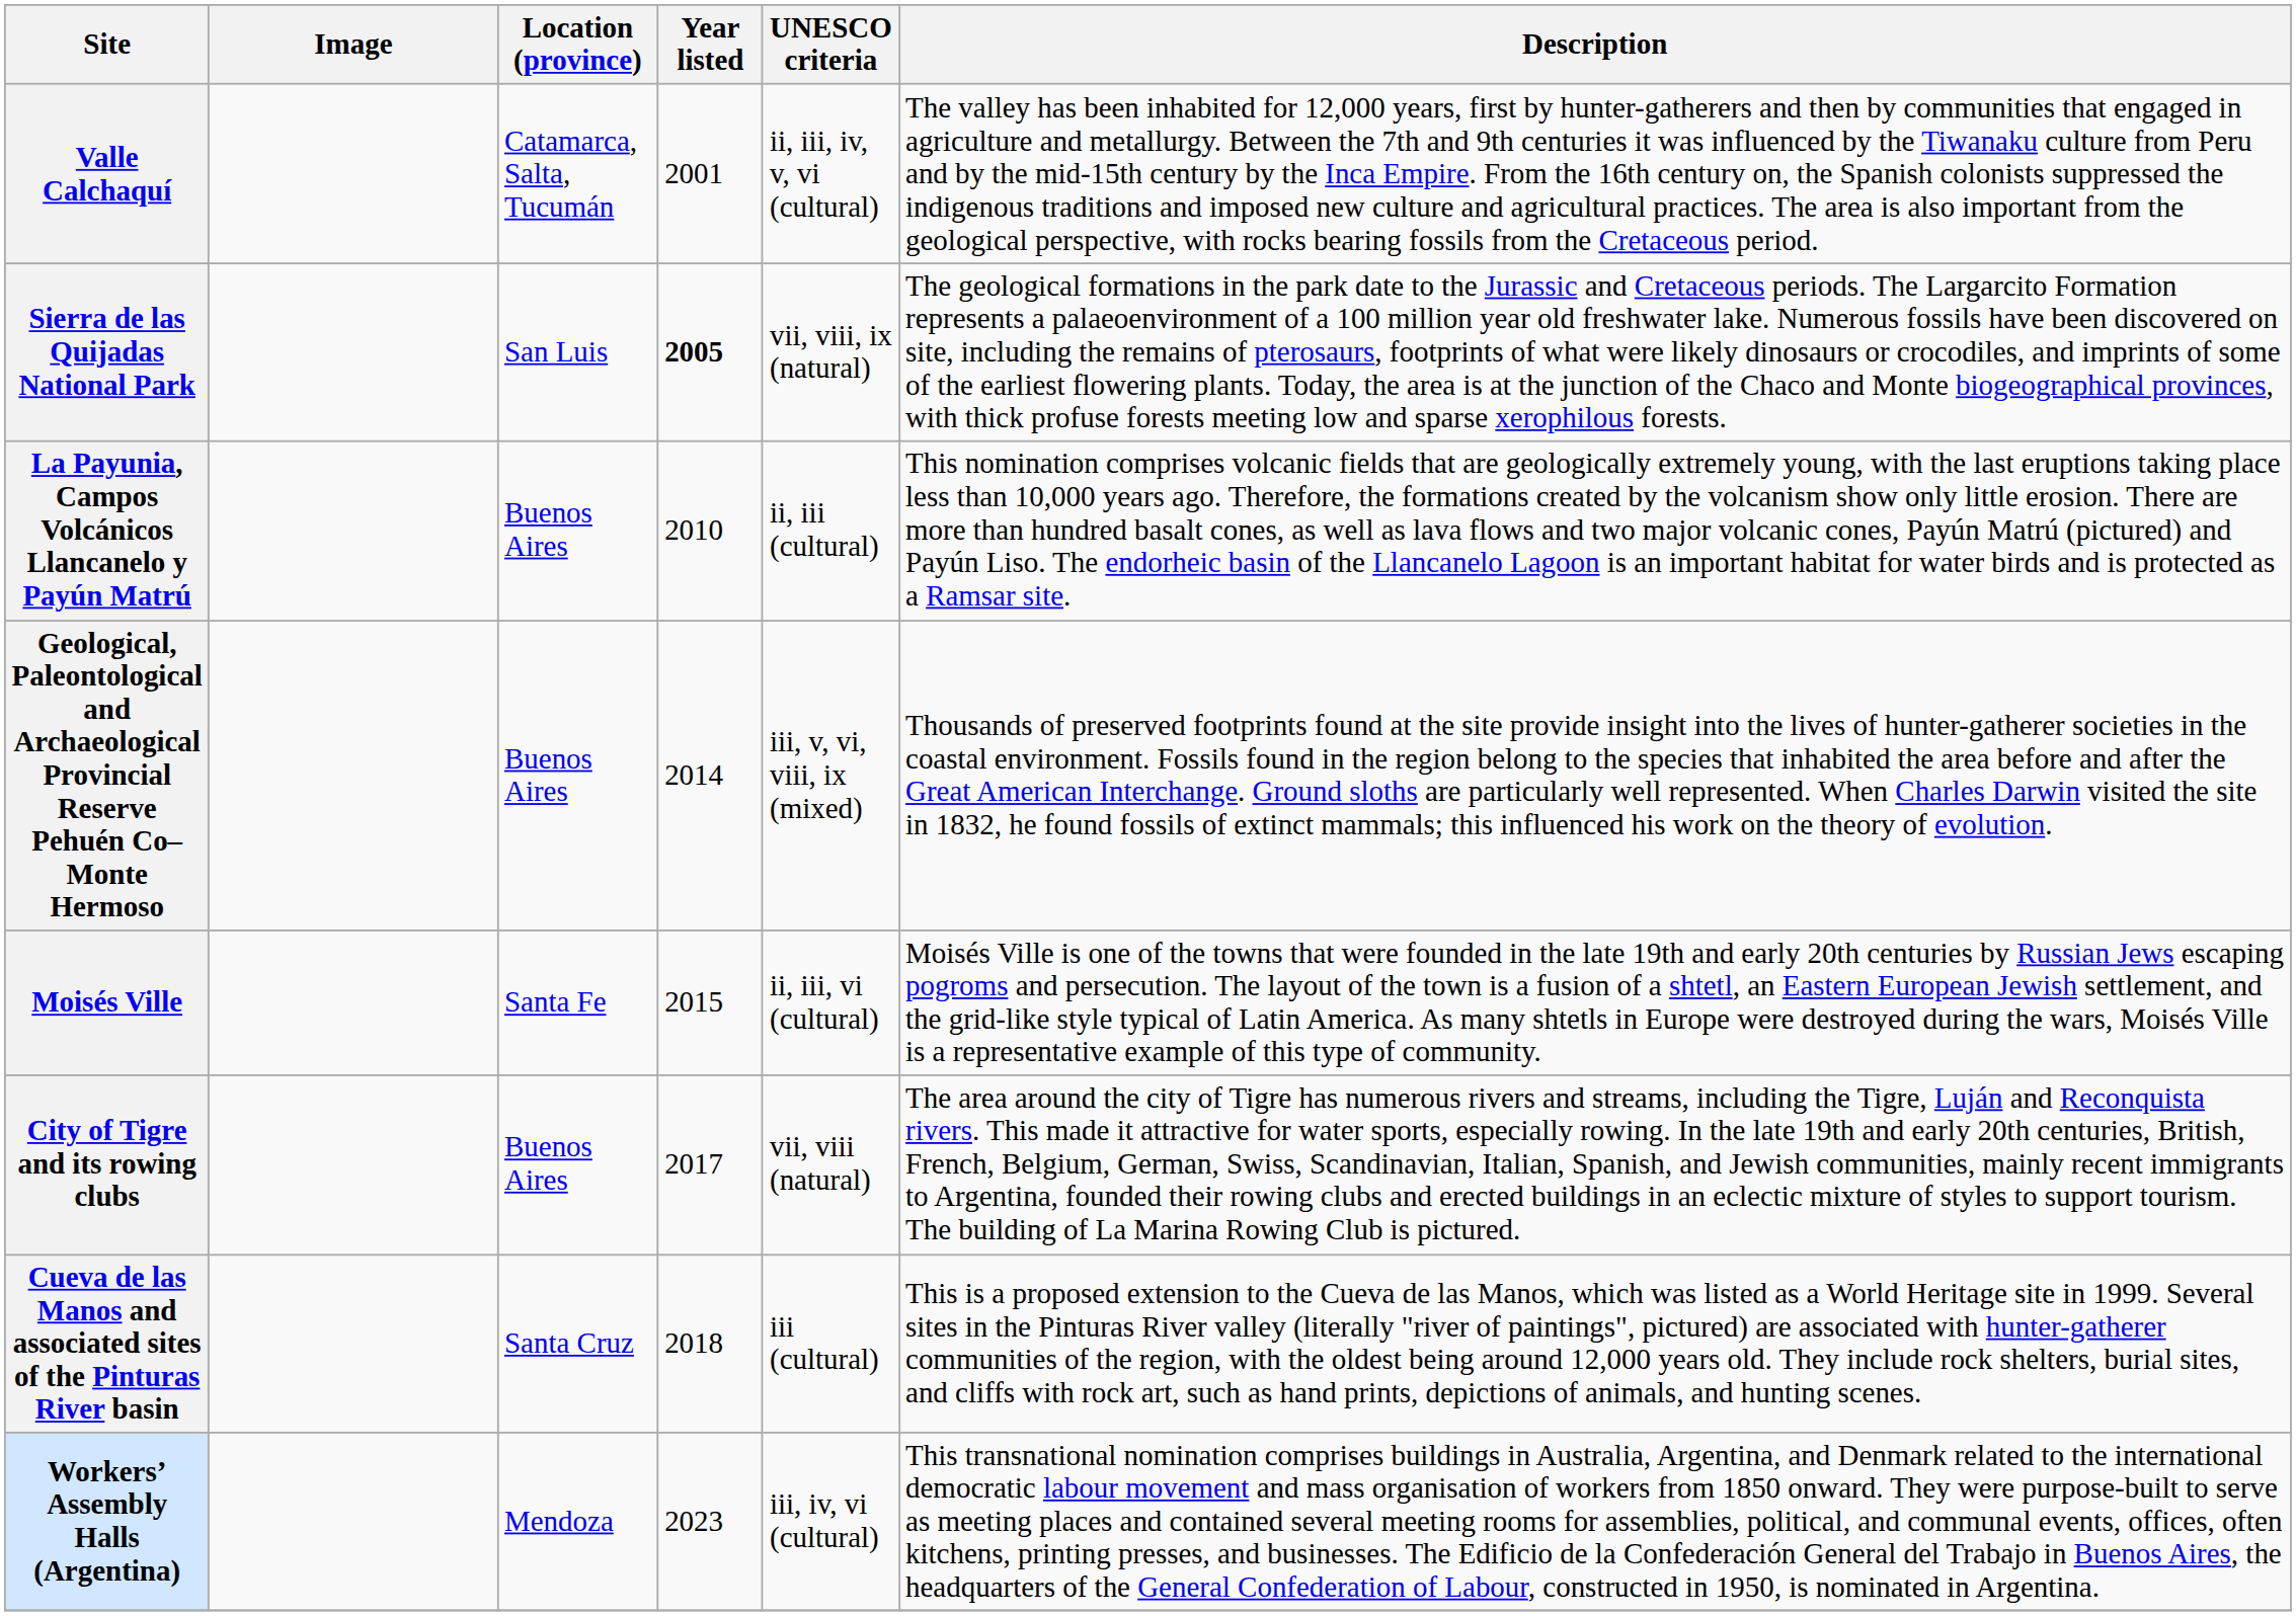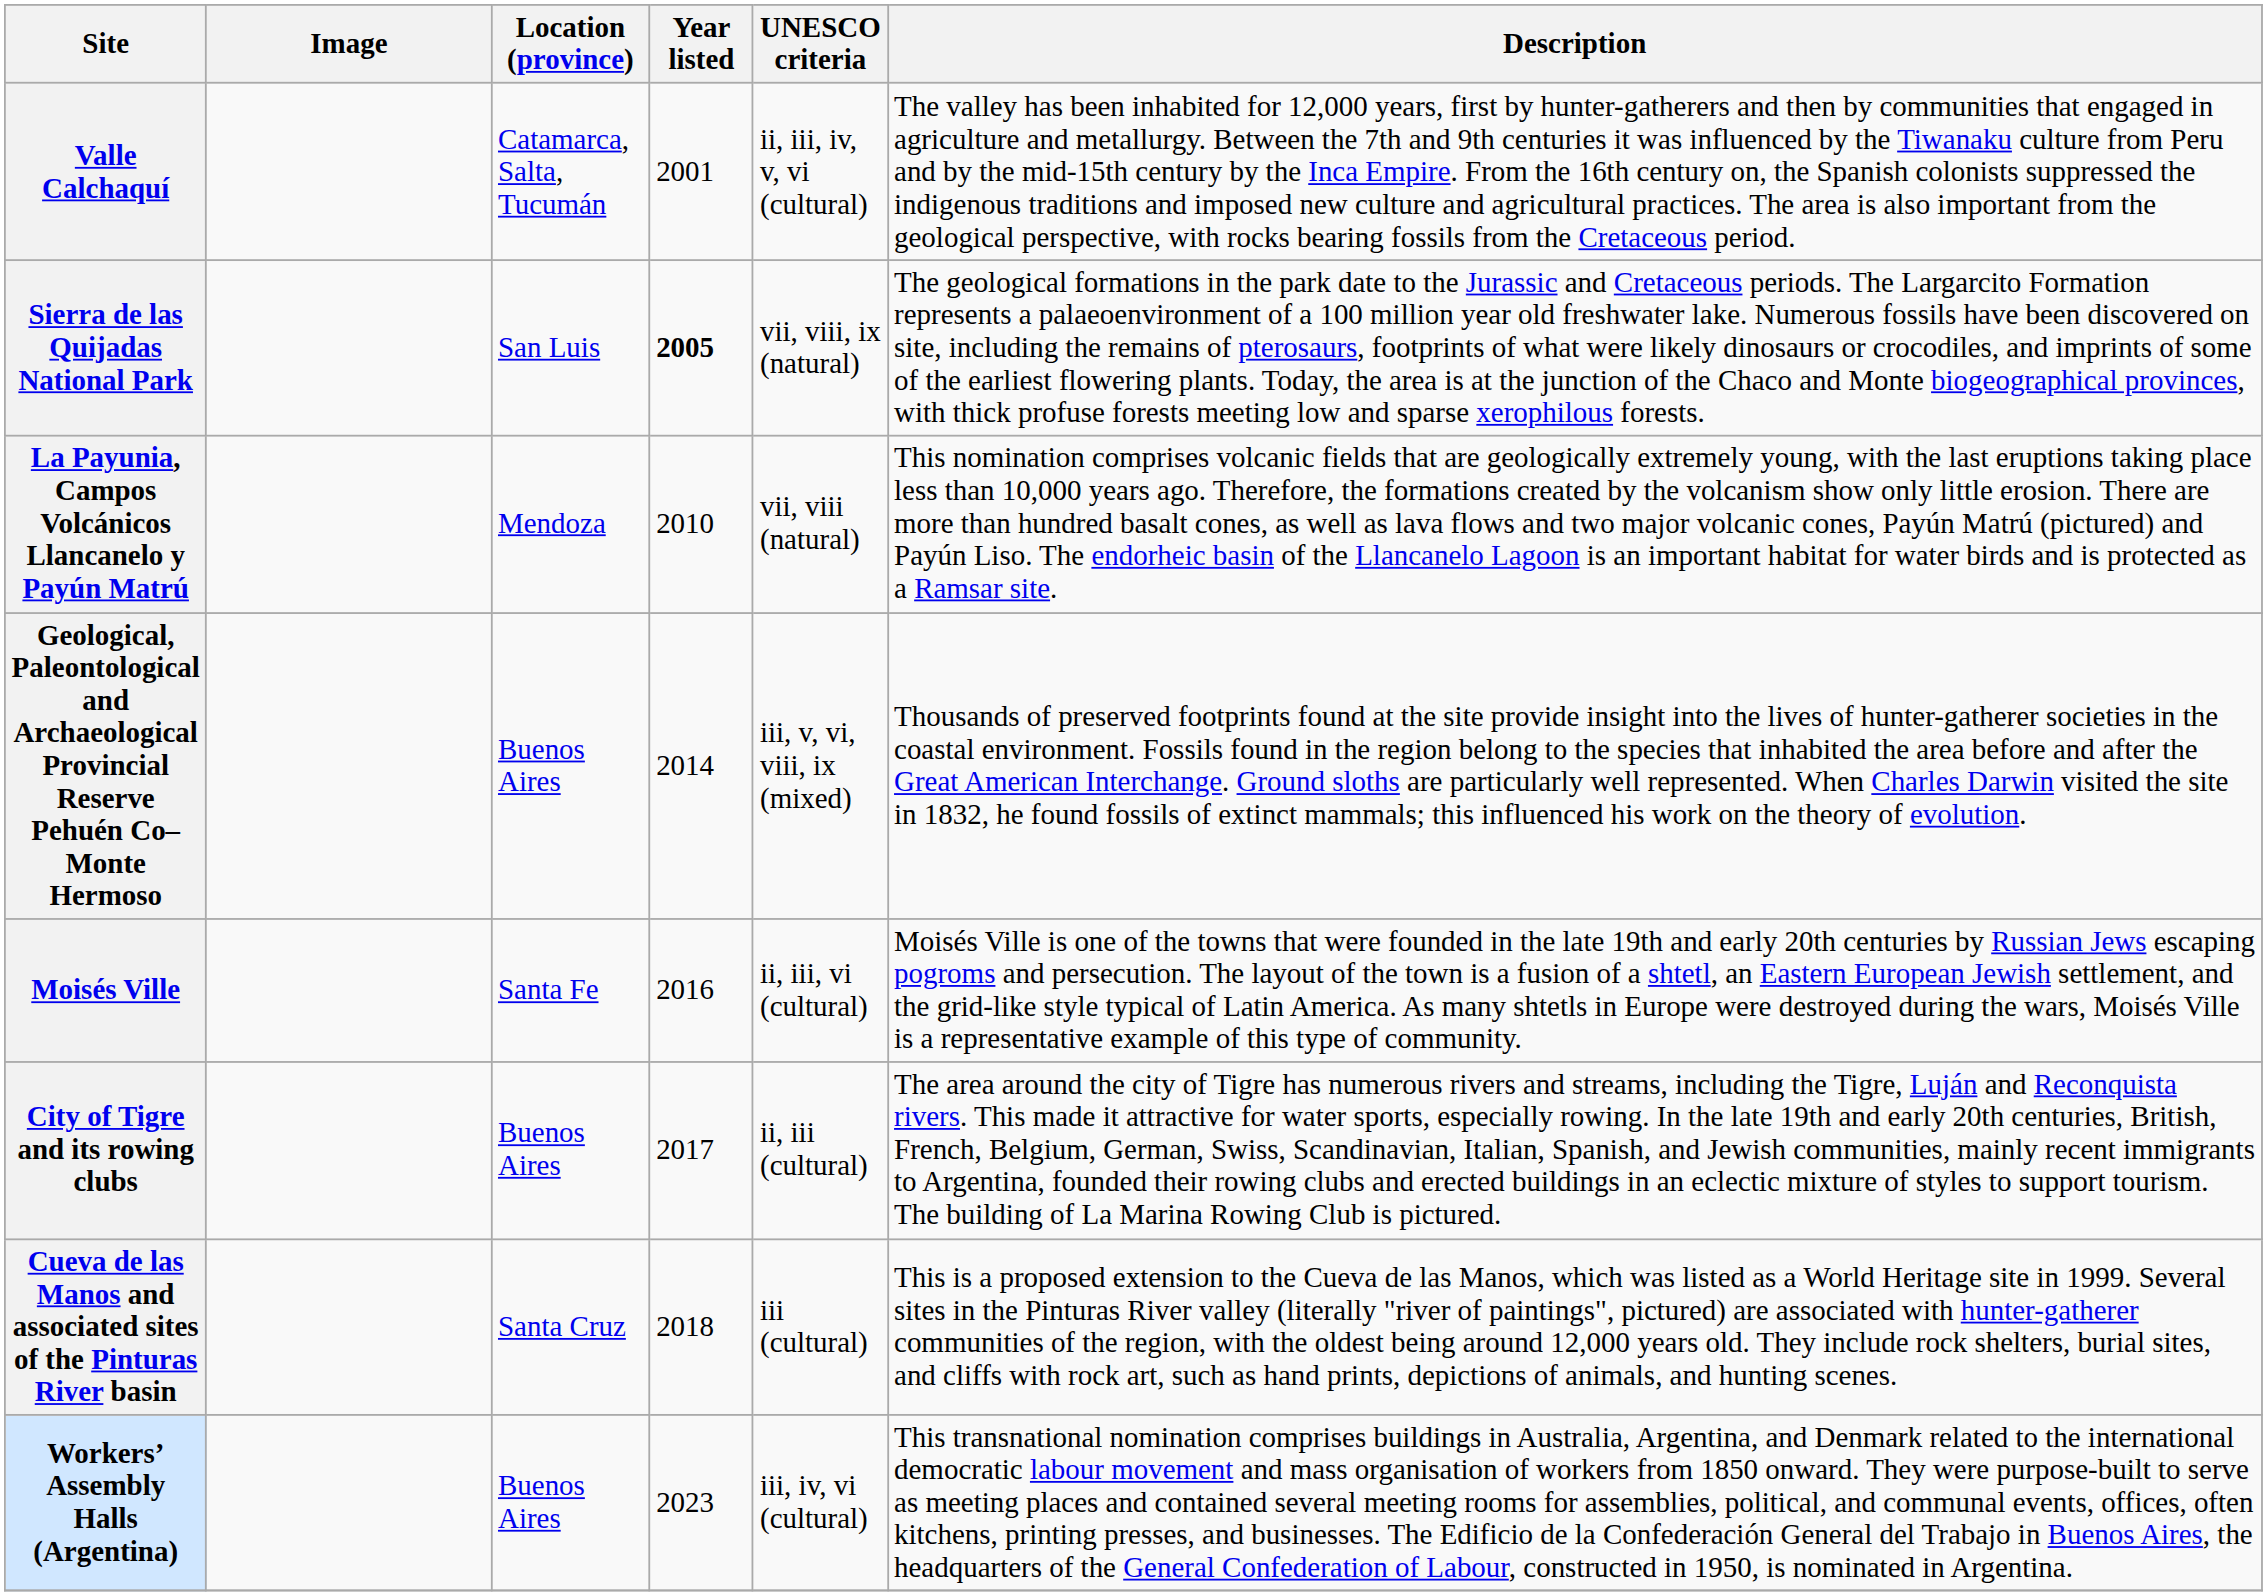La Payunia, Campos Volcánicos Llancanelo y Payún Matrú | Location (province): Buenos Aires -> Mendoza
La Payunia, Campos Volcánicos Llancanelo y Payún Matrú | UNESCO criteria: ii, iii (cultural) -> vii, viii (natural)
Moisés Ville | Year listed: 2015 -> 2016
City of Tigre and its rowing clubs | UNESCO criteria: vii, viii (natural) -> ii, iii (cultural)
Workers’ Assembly Halls (Argentina) | Location (province): Mendoza -> Buenos Aires
